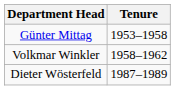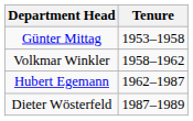+ row: Hubert Egemann | 1962–1987
